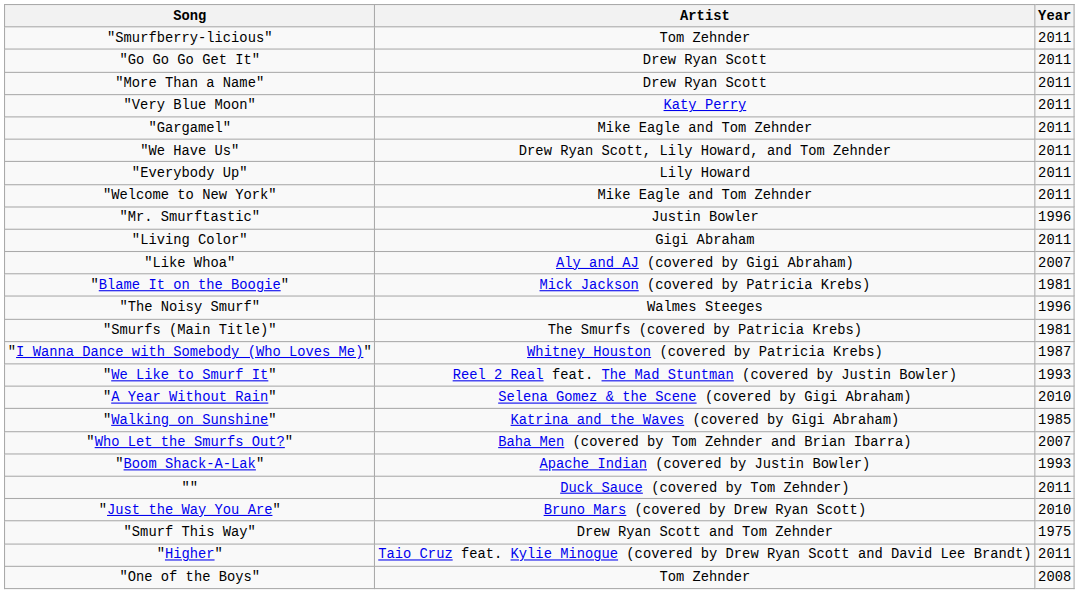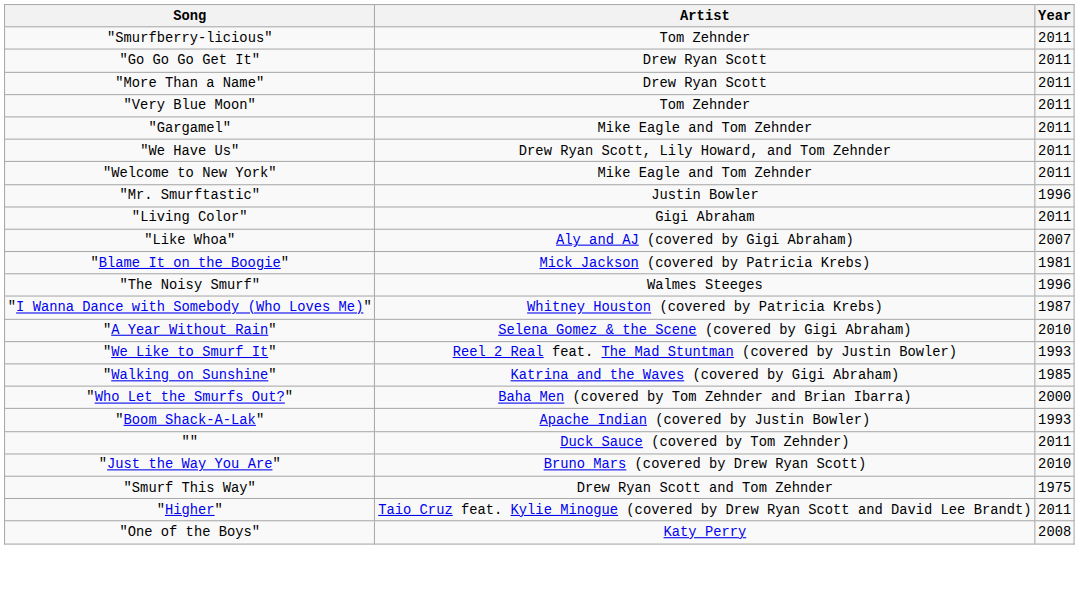"Very Blue Moon" | Artist: Katy Perry -> Tom Zehnder
- row: "Everybody Up" | Lily Howard | 2011
- row: "Smurfs (Main Title)" | The Smurfs (covered by Patricia Krebs) | 1981
rows swapped: "We Like to Smurf It" <-> "A Year Without Rain"
"Who Let the Smurfs Out?" | Year: 2007 -> 2000
"One of the Boys" | Artist: Tom Zehnder -> Katy Perry
